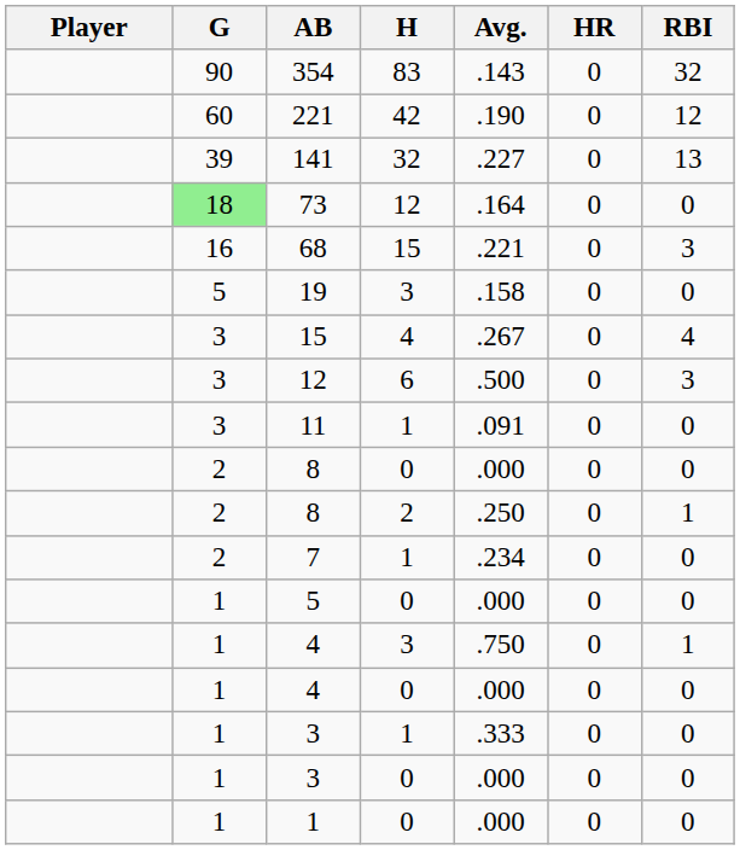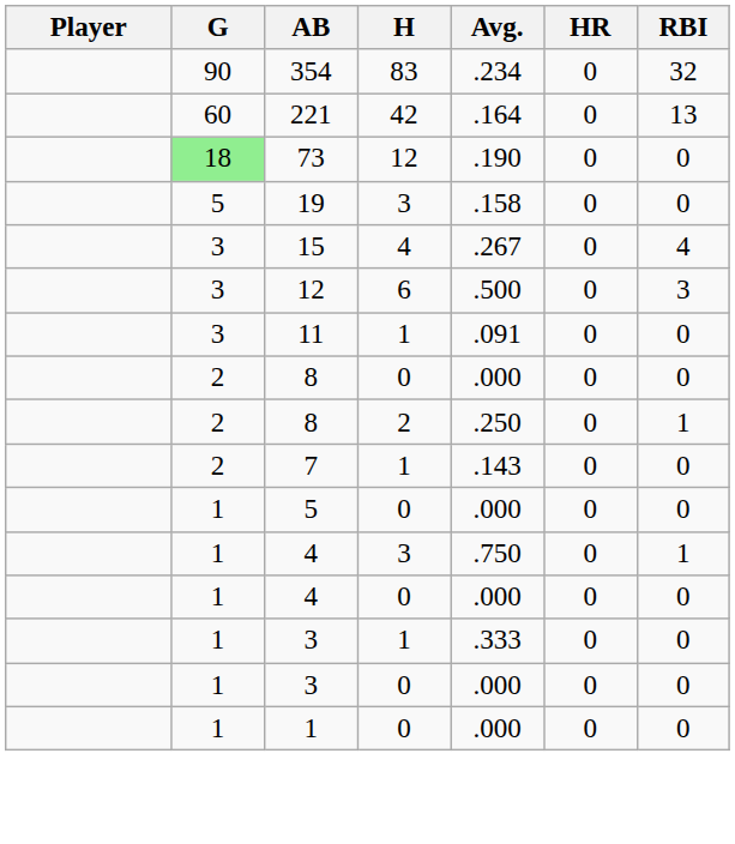354 | Avg.: .143 -> .234
221 | Avg.: .190 -> .164
221 | RBI: 12 -> 13
- row: 39 | 141 | 32 | .227 | 0 | 13
73 | Avg.: .164 -> .190
- row: 16 | 68 | 15 | .221 | 0 | 3
7 | Avg.: .234 -> .143
